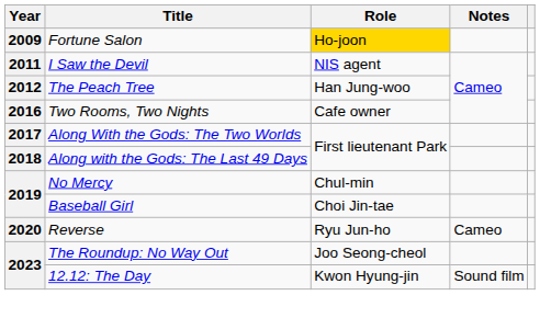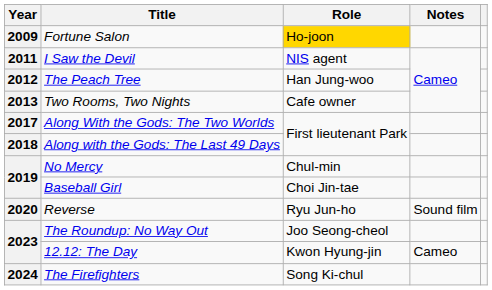Two Rooms, Two Nights | Year: 2016 -> 2013
Reverse | Notes: Cameo -> Sound film
12.12: The Day | Notes: Sound film -> Cameo
+ row: 2024 | The Firefighters | Song Ki-chul
